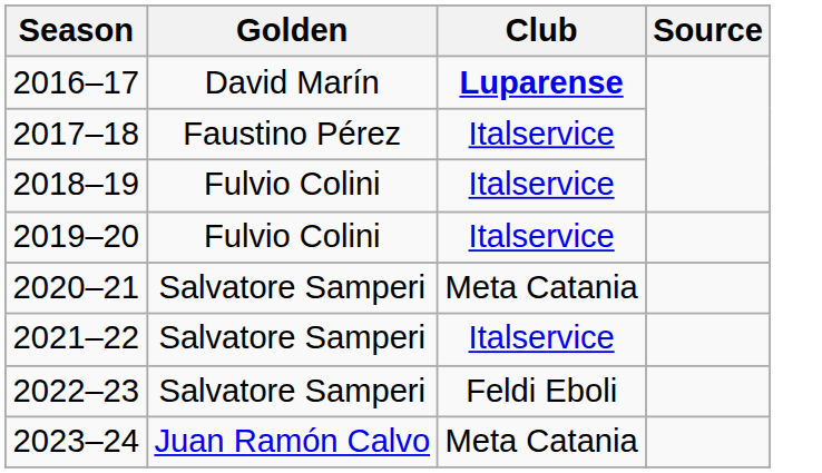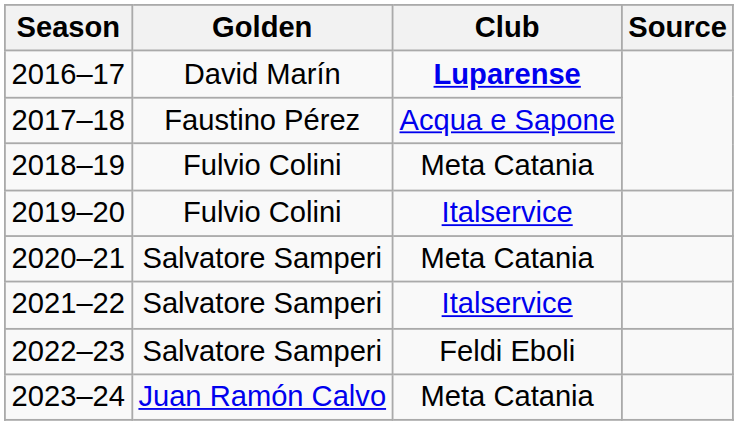2017–18 | Club: Italservice -> Acqua e Sapone
2018–19 | Club: Italservice -> Meta Catania
